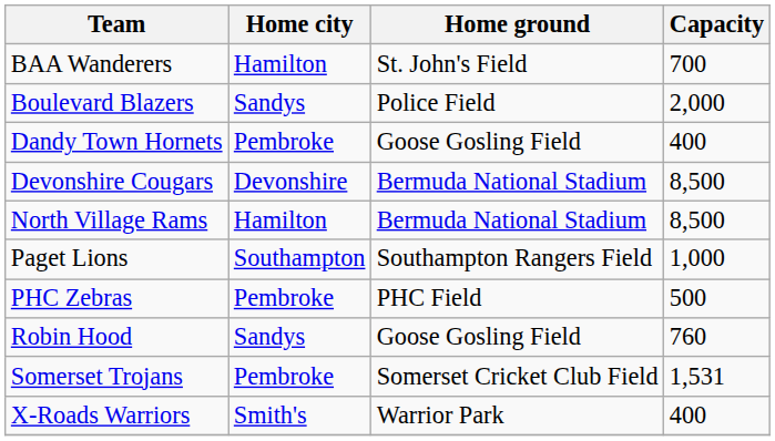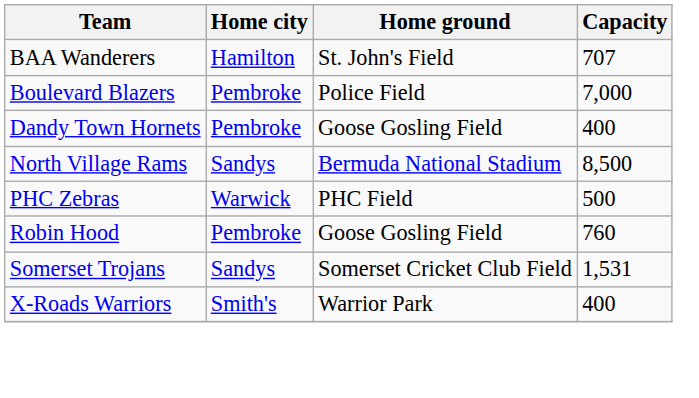BAA Wanderers | Capacity: 700 -> 707
Boulevard Blazers | Home city: Sandys -> Pembroke
Boulevard Blazers | Capacity: 2,000 -> 7,000
- row: Devonshire Cougars | Devonshire | Bermuda National Stadium | 8,500
North Village Rams | Home city: Hamilton -> Sandys
- row: Paget Lions | Southampton | Southampton Rangers Field | 1,000
PHC Zebras | Home city: Pembroke -> Warwick
Robin Hood | Home city: Sandys -> Pembroke
Somerset Trojans | Home city: Pembroke -> Sandys
